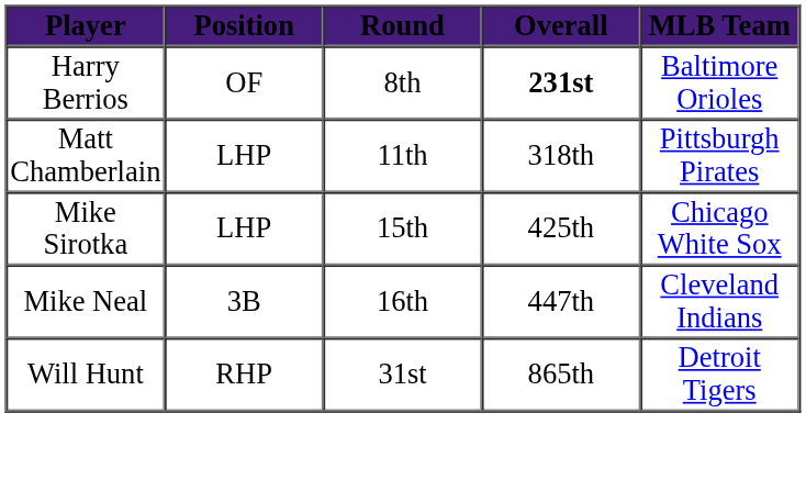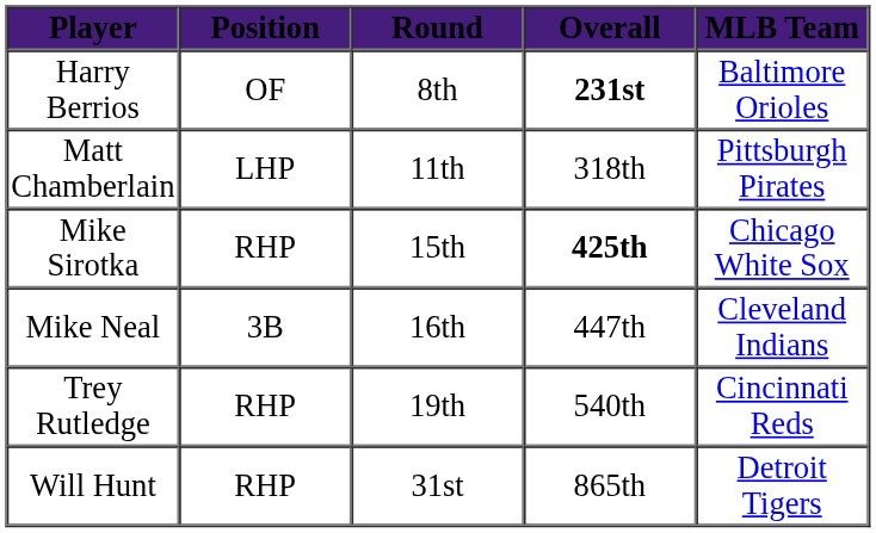Mike Sirotka | Position: LHP -> RHP
Mike Sirotka | Overall: normal -> bold
+ row: Trey Rutledge | RHP | 19th | 540th | Cincinnati Reds
